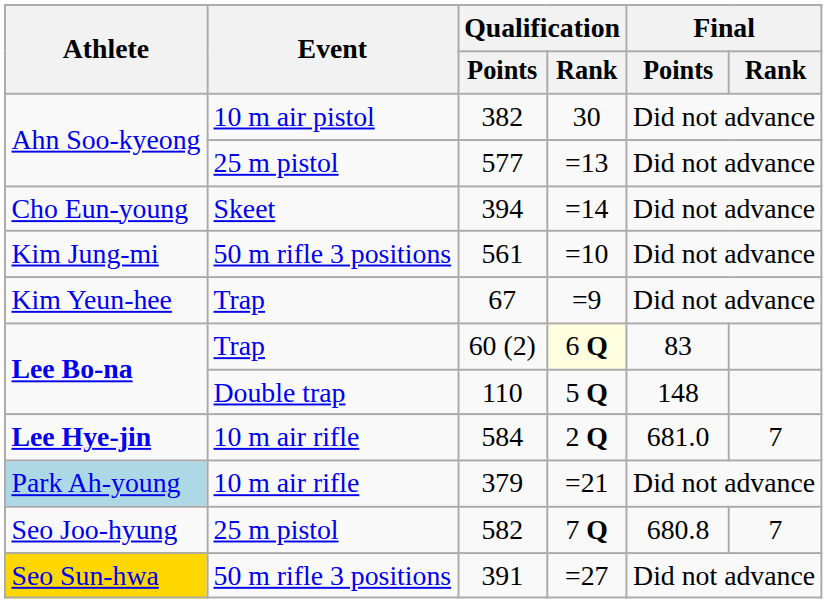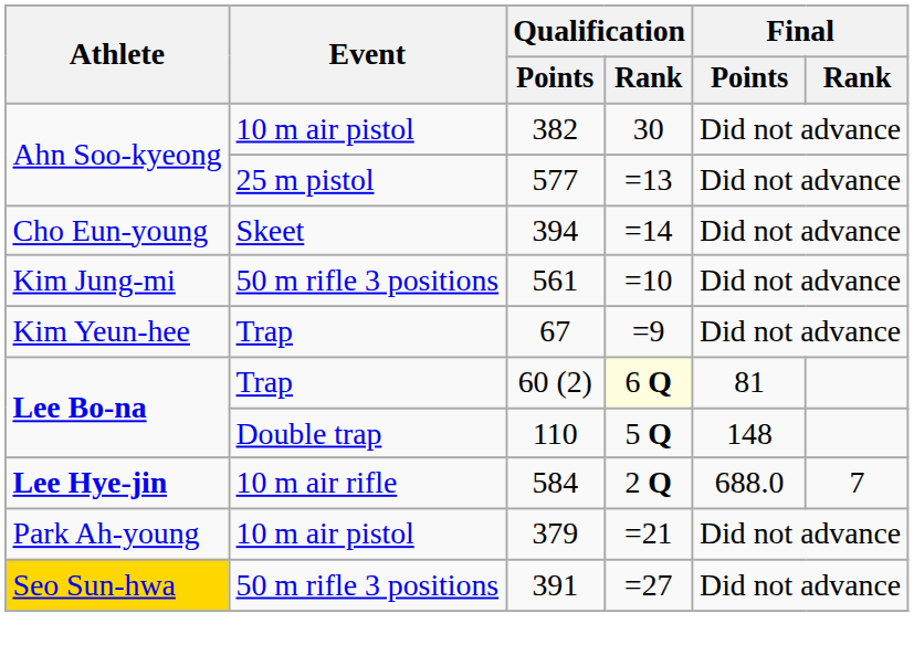60 (2) | Final / Points: 83 -> 81
584 | Final / Points: 681.0 -> 688.0
379 | Athlete: lightblue background -> no background
379 | Event: 10 m air rifle -> 10 m air pistol
- row: Seo Joo-hyung | 25 m pistol | 582 | 7 Q | 680.8 | 7
